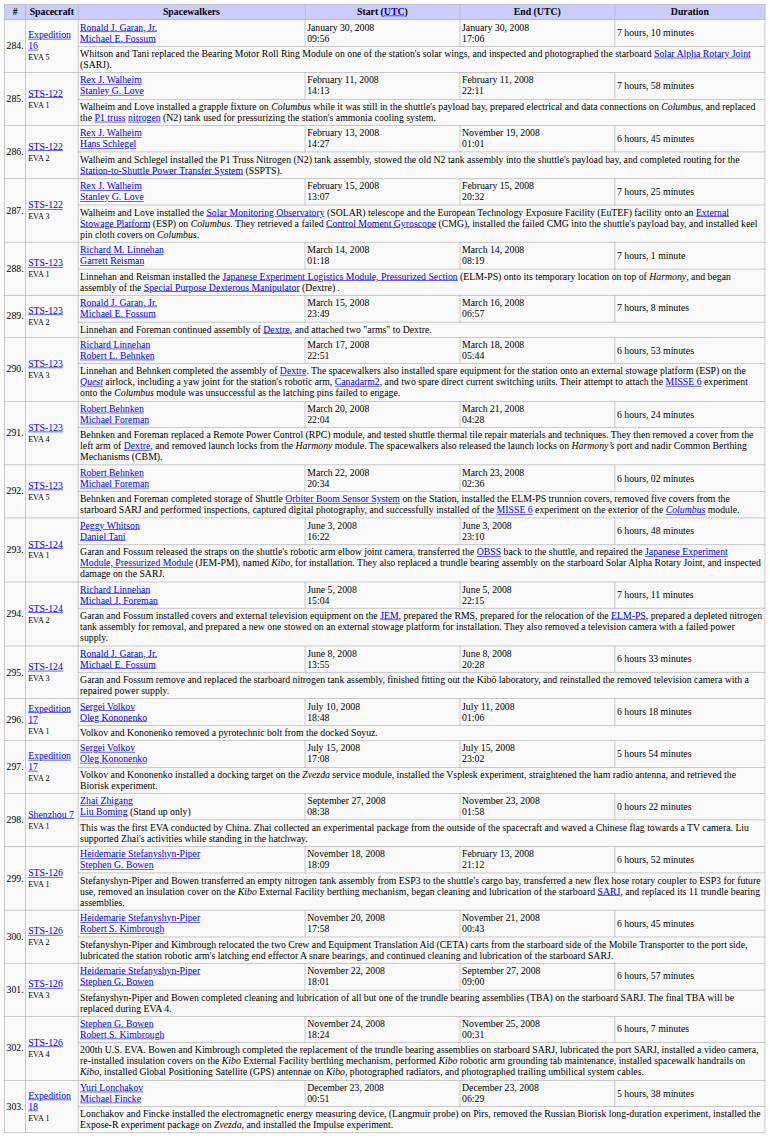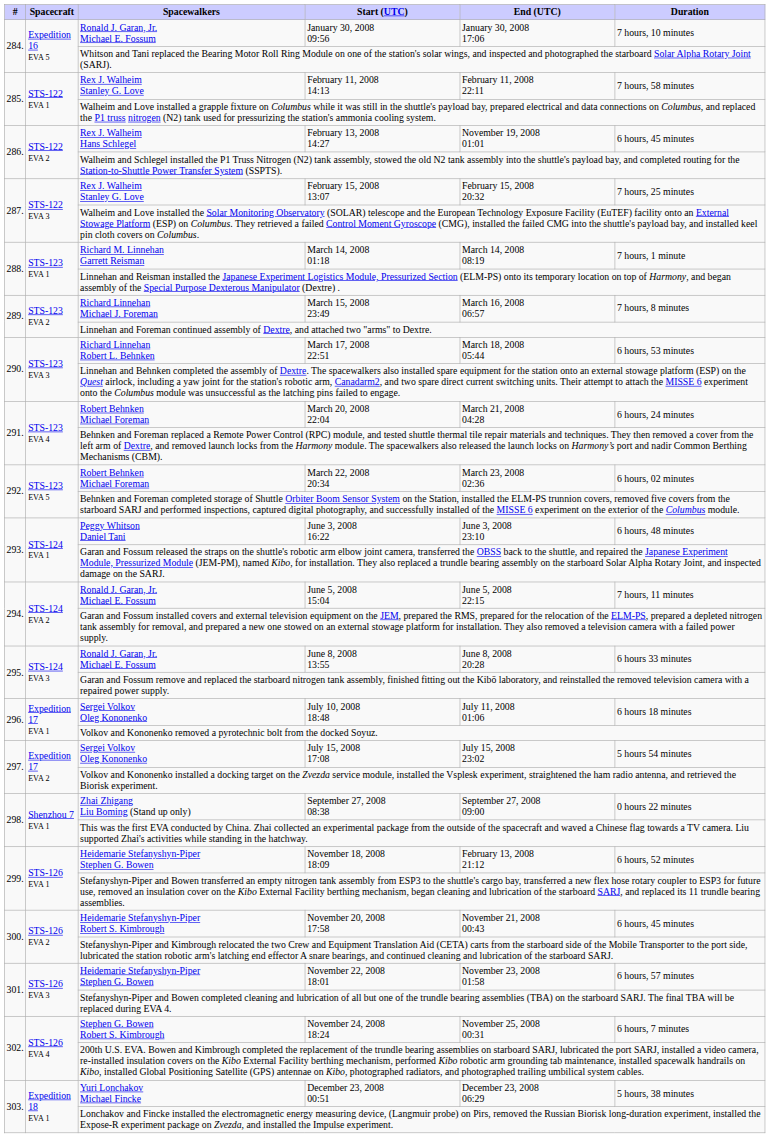March 15, 2008 23:49 | Spacewalkers: Ronald J. Garan, Jr. Michael E. Fossum -> Richard Linnehan Michael J. Foreman
June 5, 2008 15:04 | Spacewalkers: Richard Linnehan Michael J. Foreman -> Ronald J. Garan, Jr. Michael E. Fossum
September 27, 2008 08:38 | End (UTC): November 23, 2008 01:58 -> September 27, 2008 09:00
November 22, 2008 18:01 | End (UTC): September 27, 2008 09:00 -> November 23, 2008 01:58
